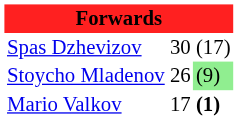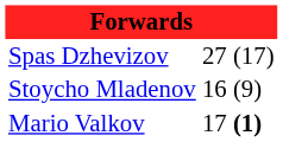Spas Dzhevizov | column 2: 30 -> 27
Stoycho Mladenov | column 2: 26 -> 16
Stoycho Mladenov | column 3: lightgreen background -> no background
